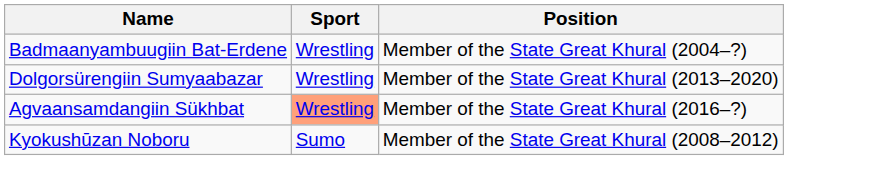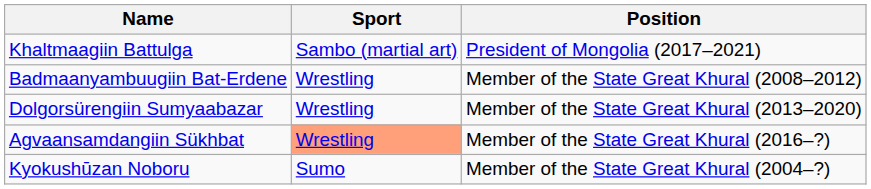+ row: Khaltmaagiin Battulga | Sambo (martial art) | President of Mongolia (2017–2021)
Badmaanyambuugiin Bat-Erdene | Position: Member of the State Great Khural (2004–?) -> Member of the State Great Khural (2008–2012)
Kyokushūzan Noboru | Position: Member of the State Great Khural (2008–2012) -> Member of the State Great Khural (2004–?)
